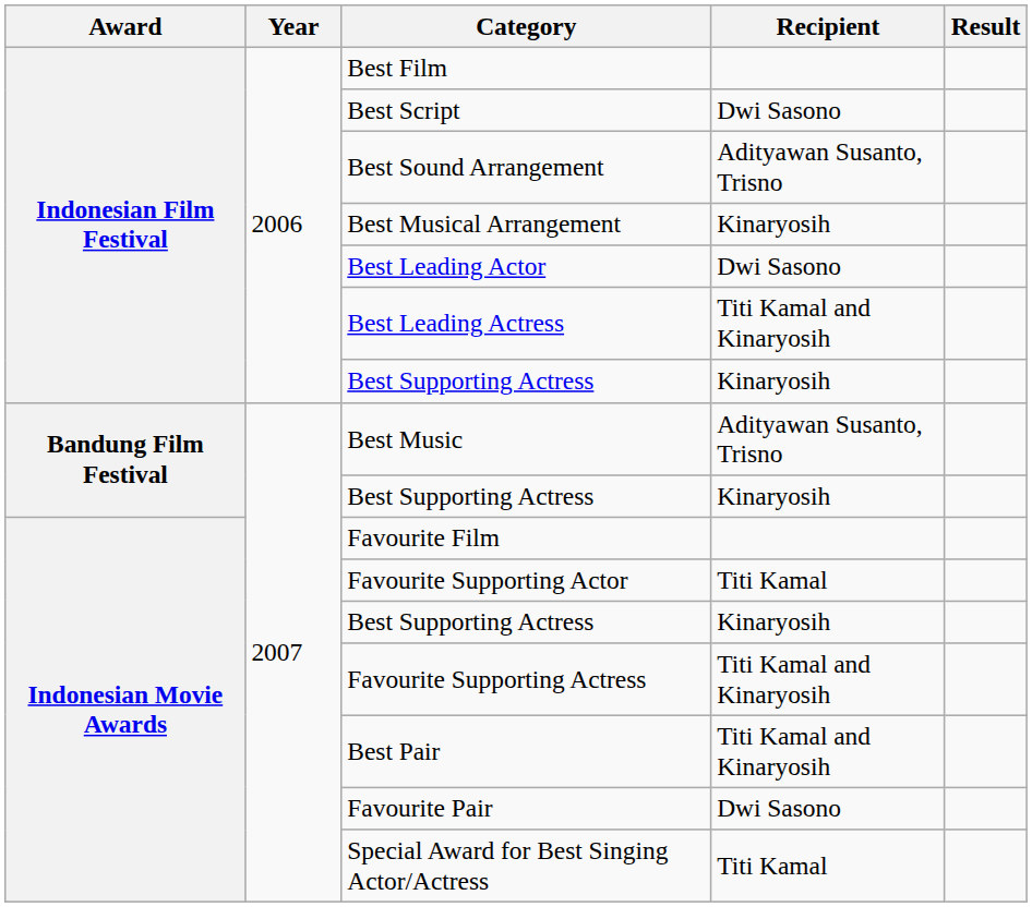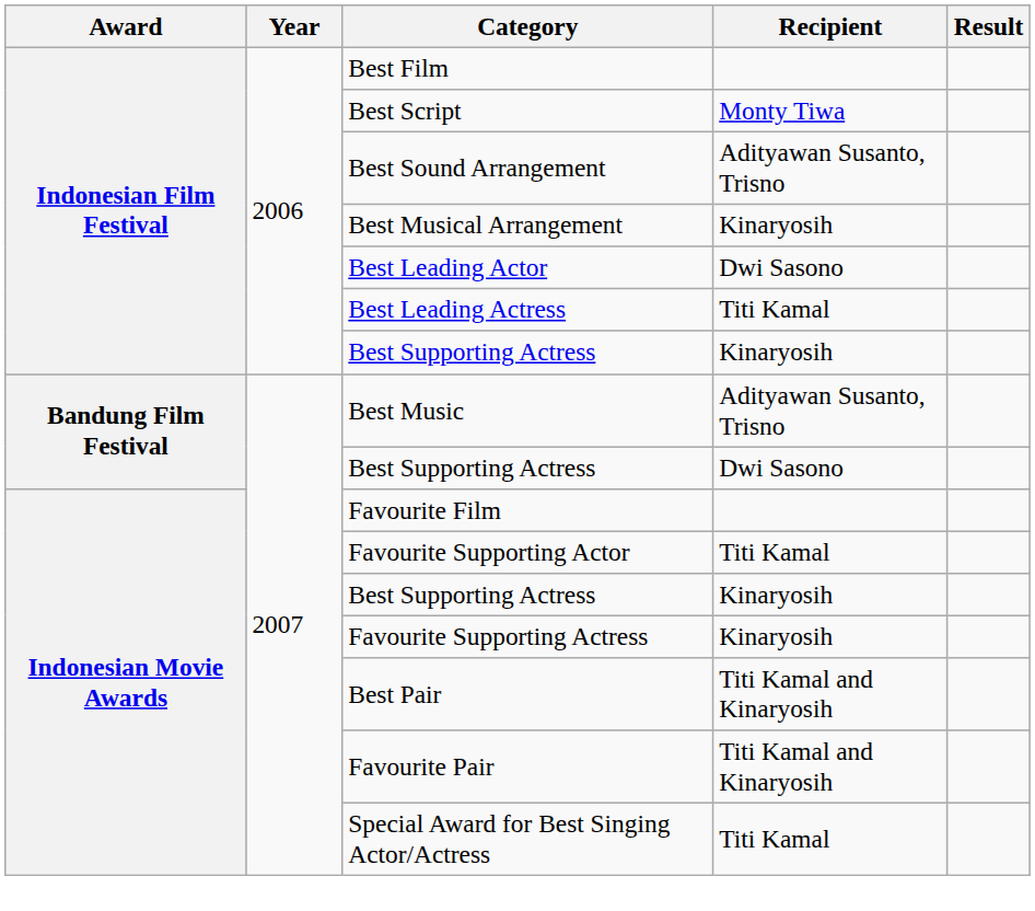Best Script | Recipient: Dwi Sasono -> Monty Tiwa
Best Leading Actress | Recipient: Titi Kamal and Kinaryosih -> Titi Kamal
Bandung Film Festival / Best Supporting Actress | Recipient: Kinaryosih -> Dwi Sasono
Favourite Supporting Actress | Recipient: Titi Kamal and Kinaryosih -> Kinaryosih
Favourite Pair | Recipient: Dwi Sasono -> Titi Kamal and Kinaryosih
